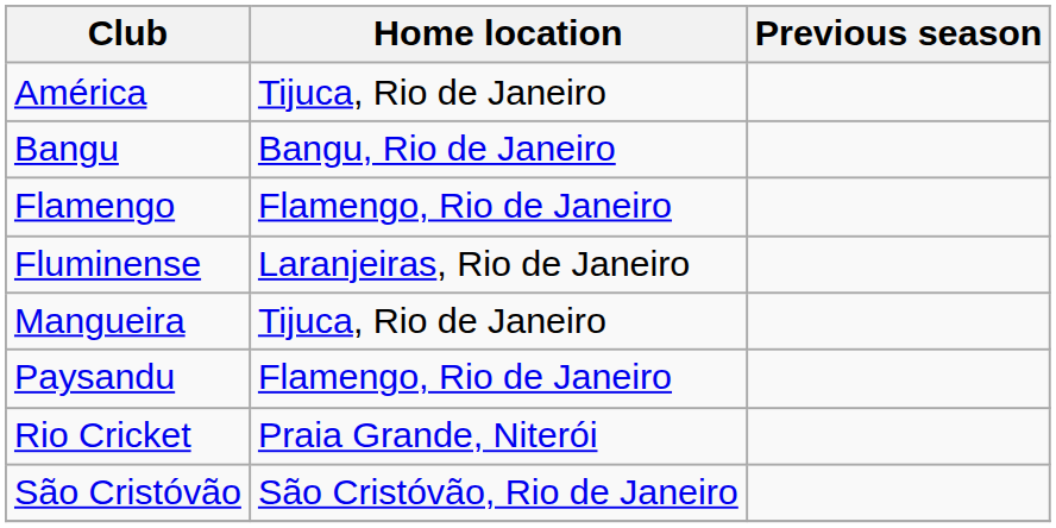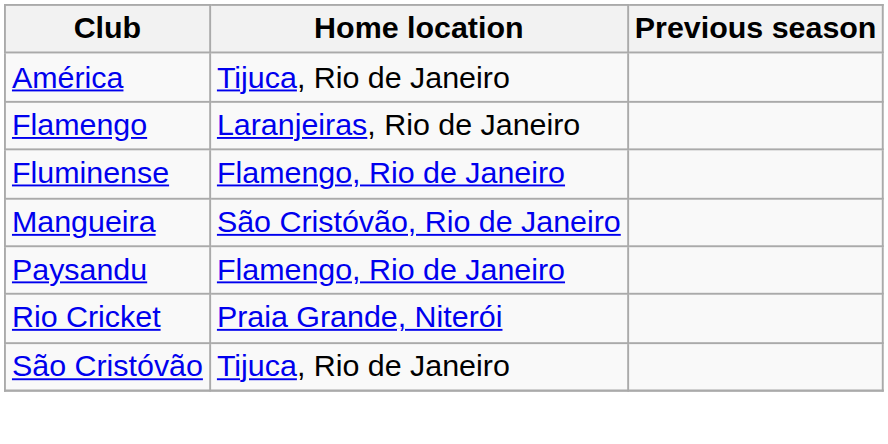- row: Bangu | Bangu, Rio de Janeiro
Flamengo | Home location: Flamengo, Rio de Janeiro -> Laranjeiras, Rio de Janeiro
Fluminense | Home location: Laranjeiras, Rio de Janeiro -> Flamengo, Rio de Janeiro
Mangueira | Home location: Tijuca, Rio de Janeiro -> São Cristóvão, Rio de Janeiro
São Cristóvão | Home location: São Cristóvão, Rio de Janeiro -> Tijuca, Rio de Janeiro
